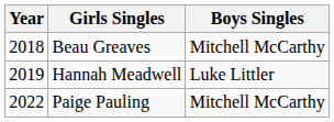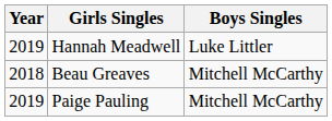rows swapped: Beau Greaves <-> Hannah Meadwell
Paige Pauling | Year: 2022 -> 2019
